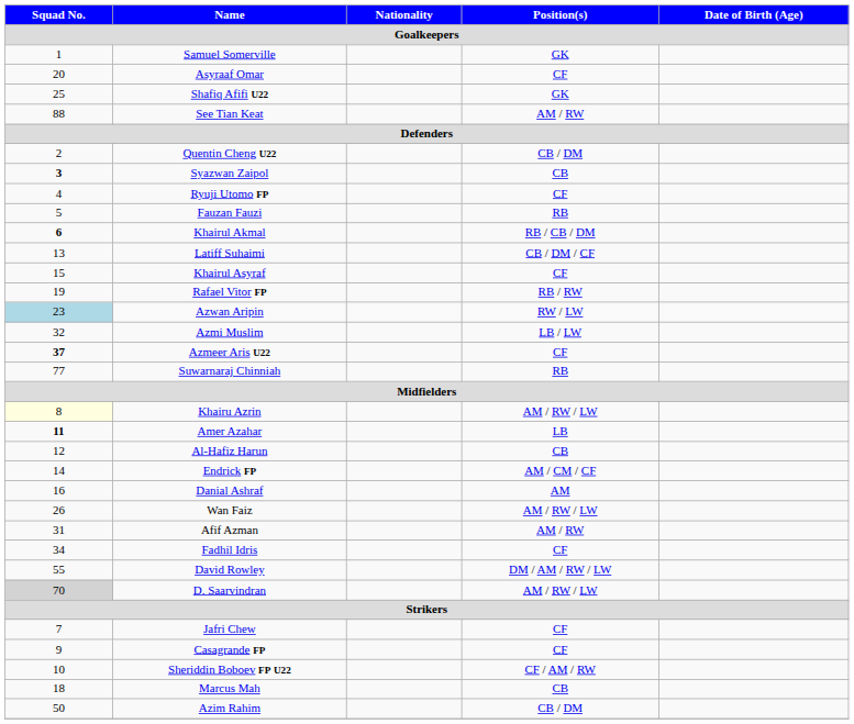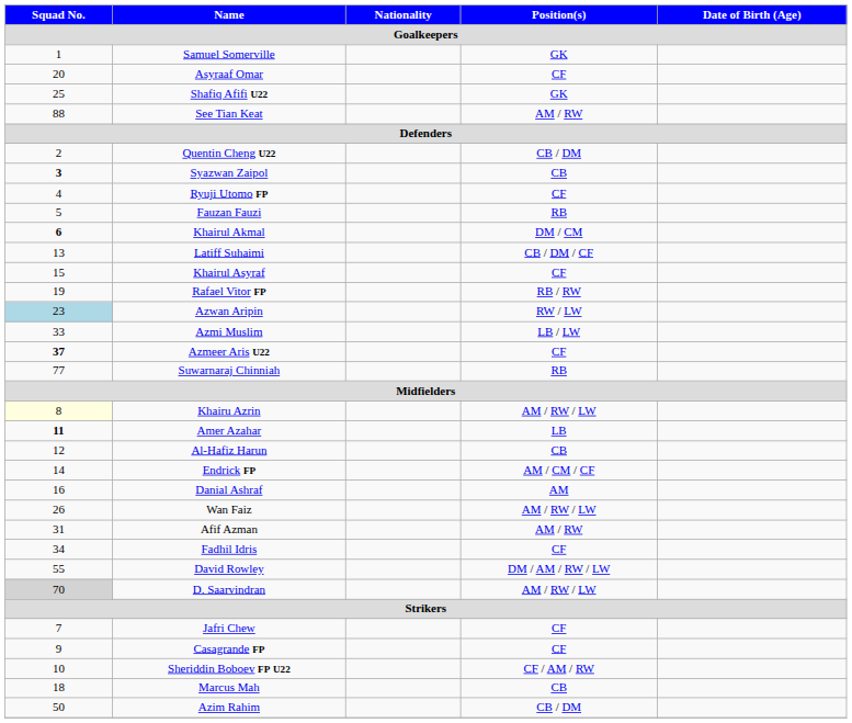Khairul Akmal | Position(s): RB / CB / DM -> DM / CM
Azmi Muslim | Squad No.: 32 -> 33
